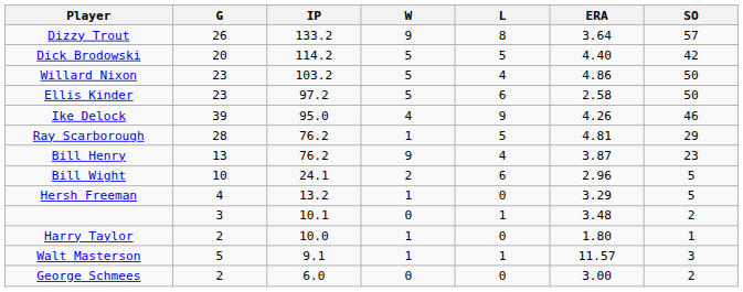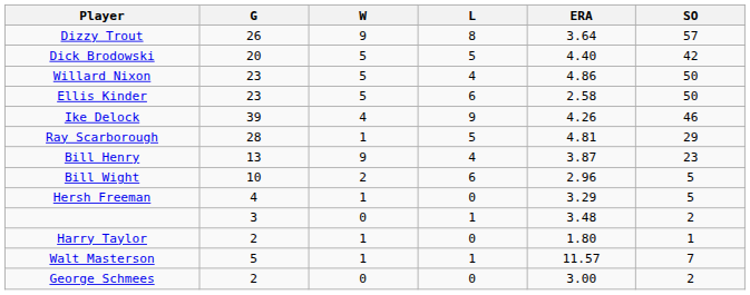- column: IP | 133.2 | 114.2 | 103.2 | 97.2 | 95.0 | 76.2 | 76.2 | 24.1 | 13.2 | 10.1 | 10.0 | 9.1 | 6.0
Walt Masterson | SO: 3 -> 7
